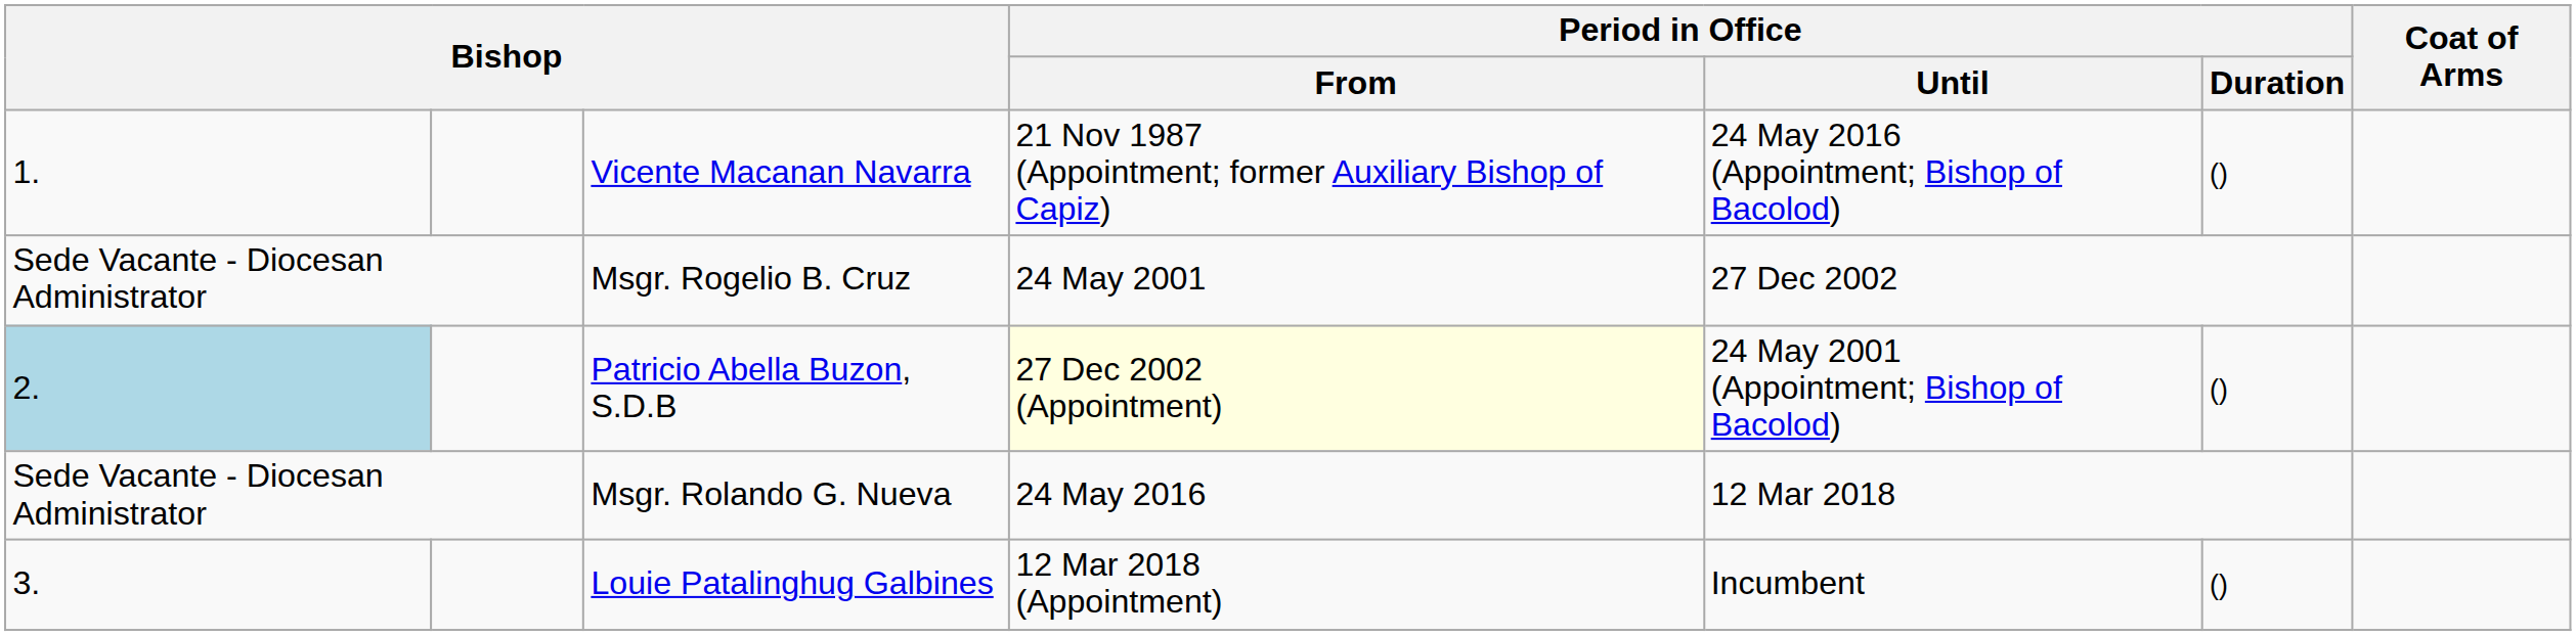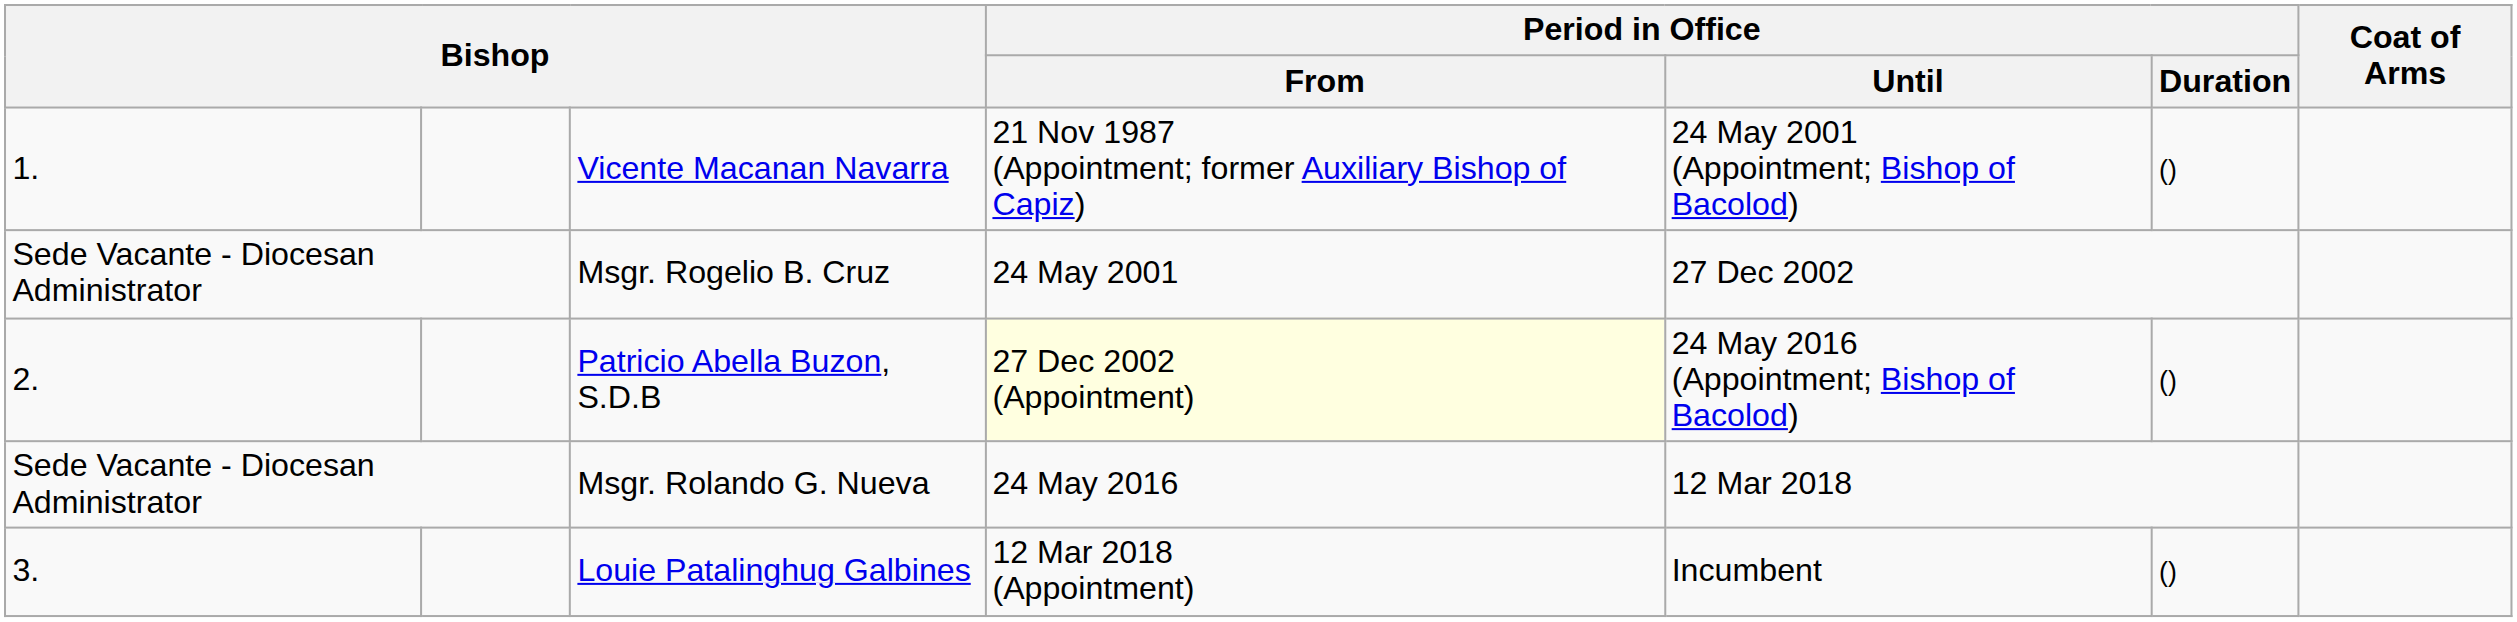Vicente Macanan Navarra | Period in Office / Until: 24 May 2016 (Appointment; Bishop of Bacolod) -> 24 May 2001 (Appointment; Bishop of Bacolod)
Patricio Abella Buzon, S.D.B | column 1: lightblue background -> no background
Patricio Abella Buzon, S.D.B | Period in Office / Until: 24 May 2001 (Appointment; Bishop of Bacolod) -> 24 May 2016 (Appointment; Bishop of Bacolod)
